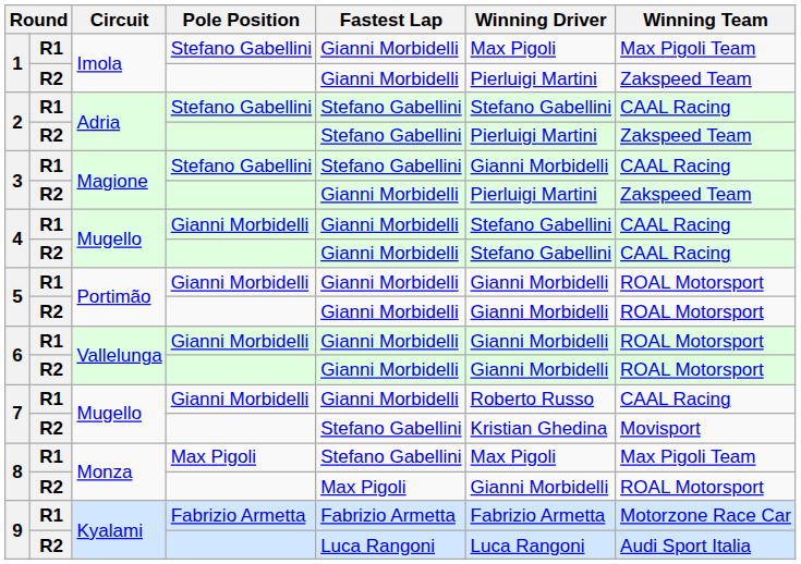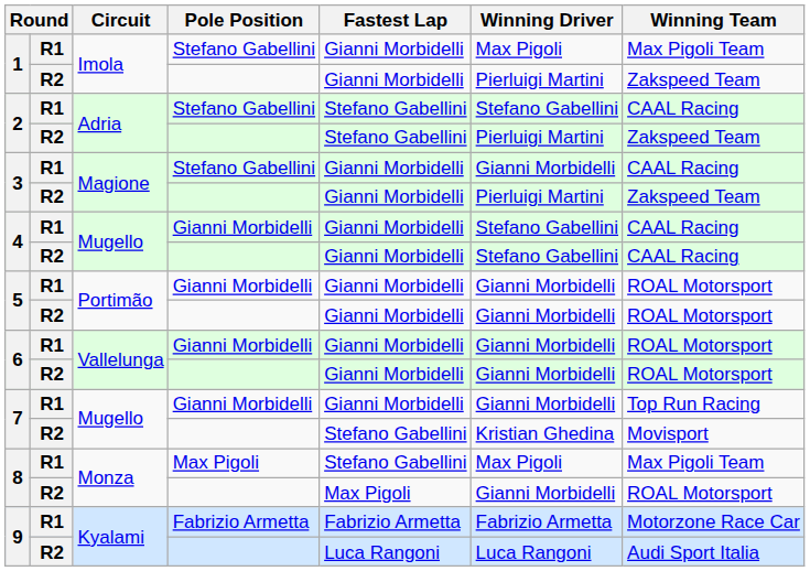3 / Stefano Gabellini | Fastest Lap: Stefano Gabellini -> Gianni Morbidelli
7 / Gianni Morbidelli | Winning Driver: Roberto Russo -> Gianni Morbidelli
7 / Gianni Morbidelli | Winning Team: CAAL Racing -> Top Run Racing
